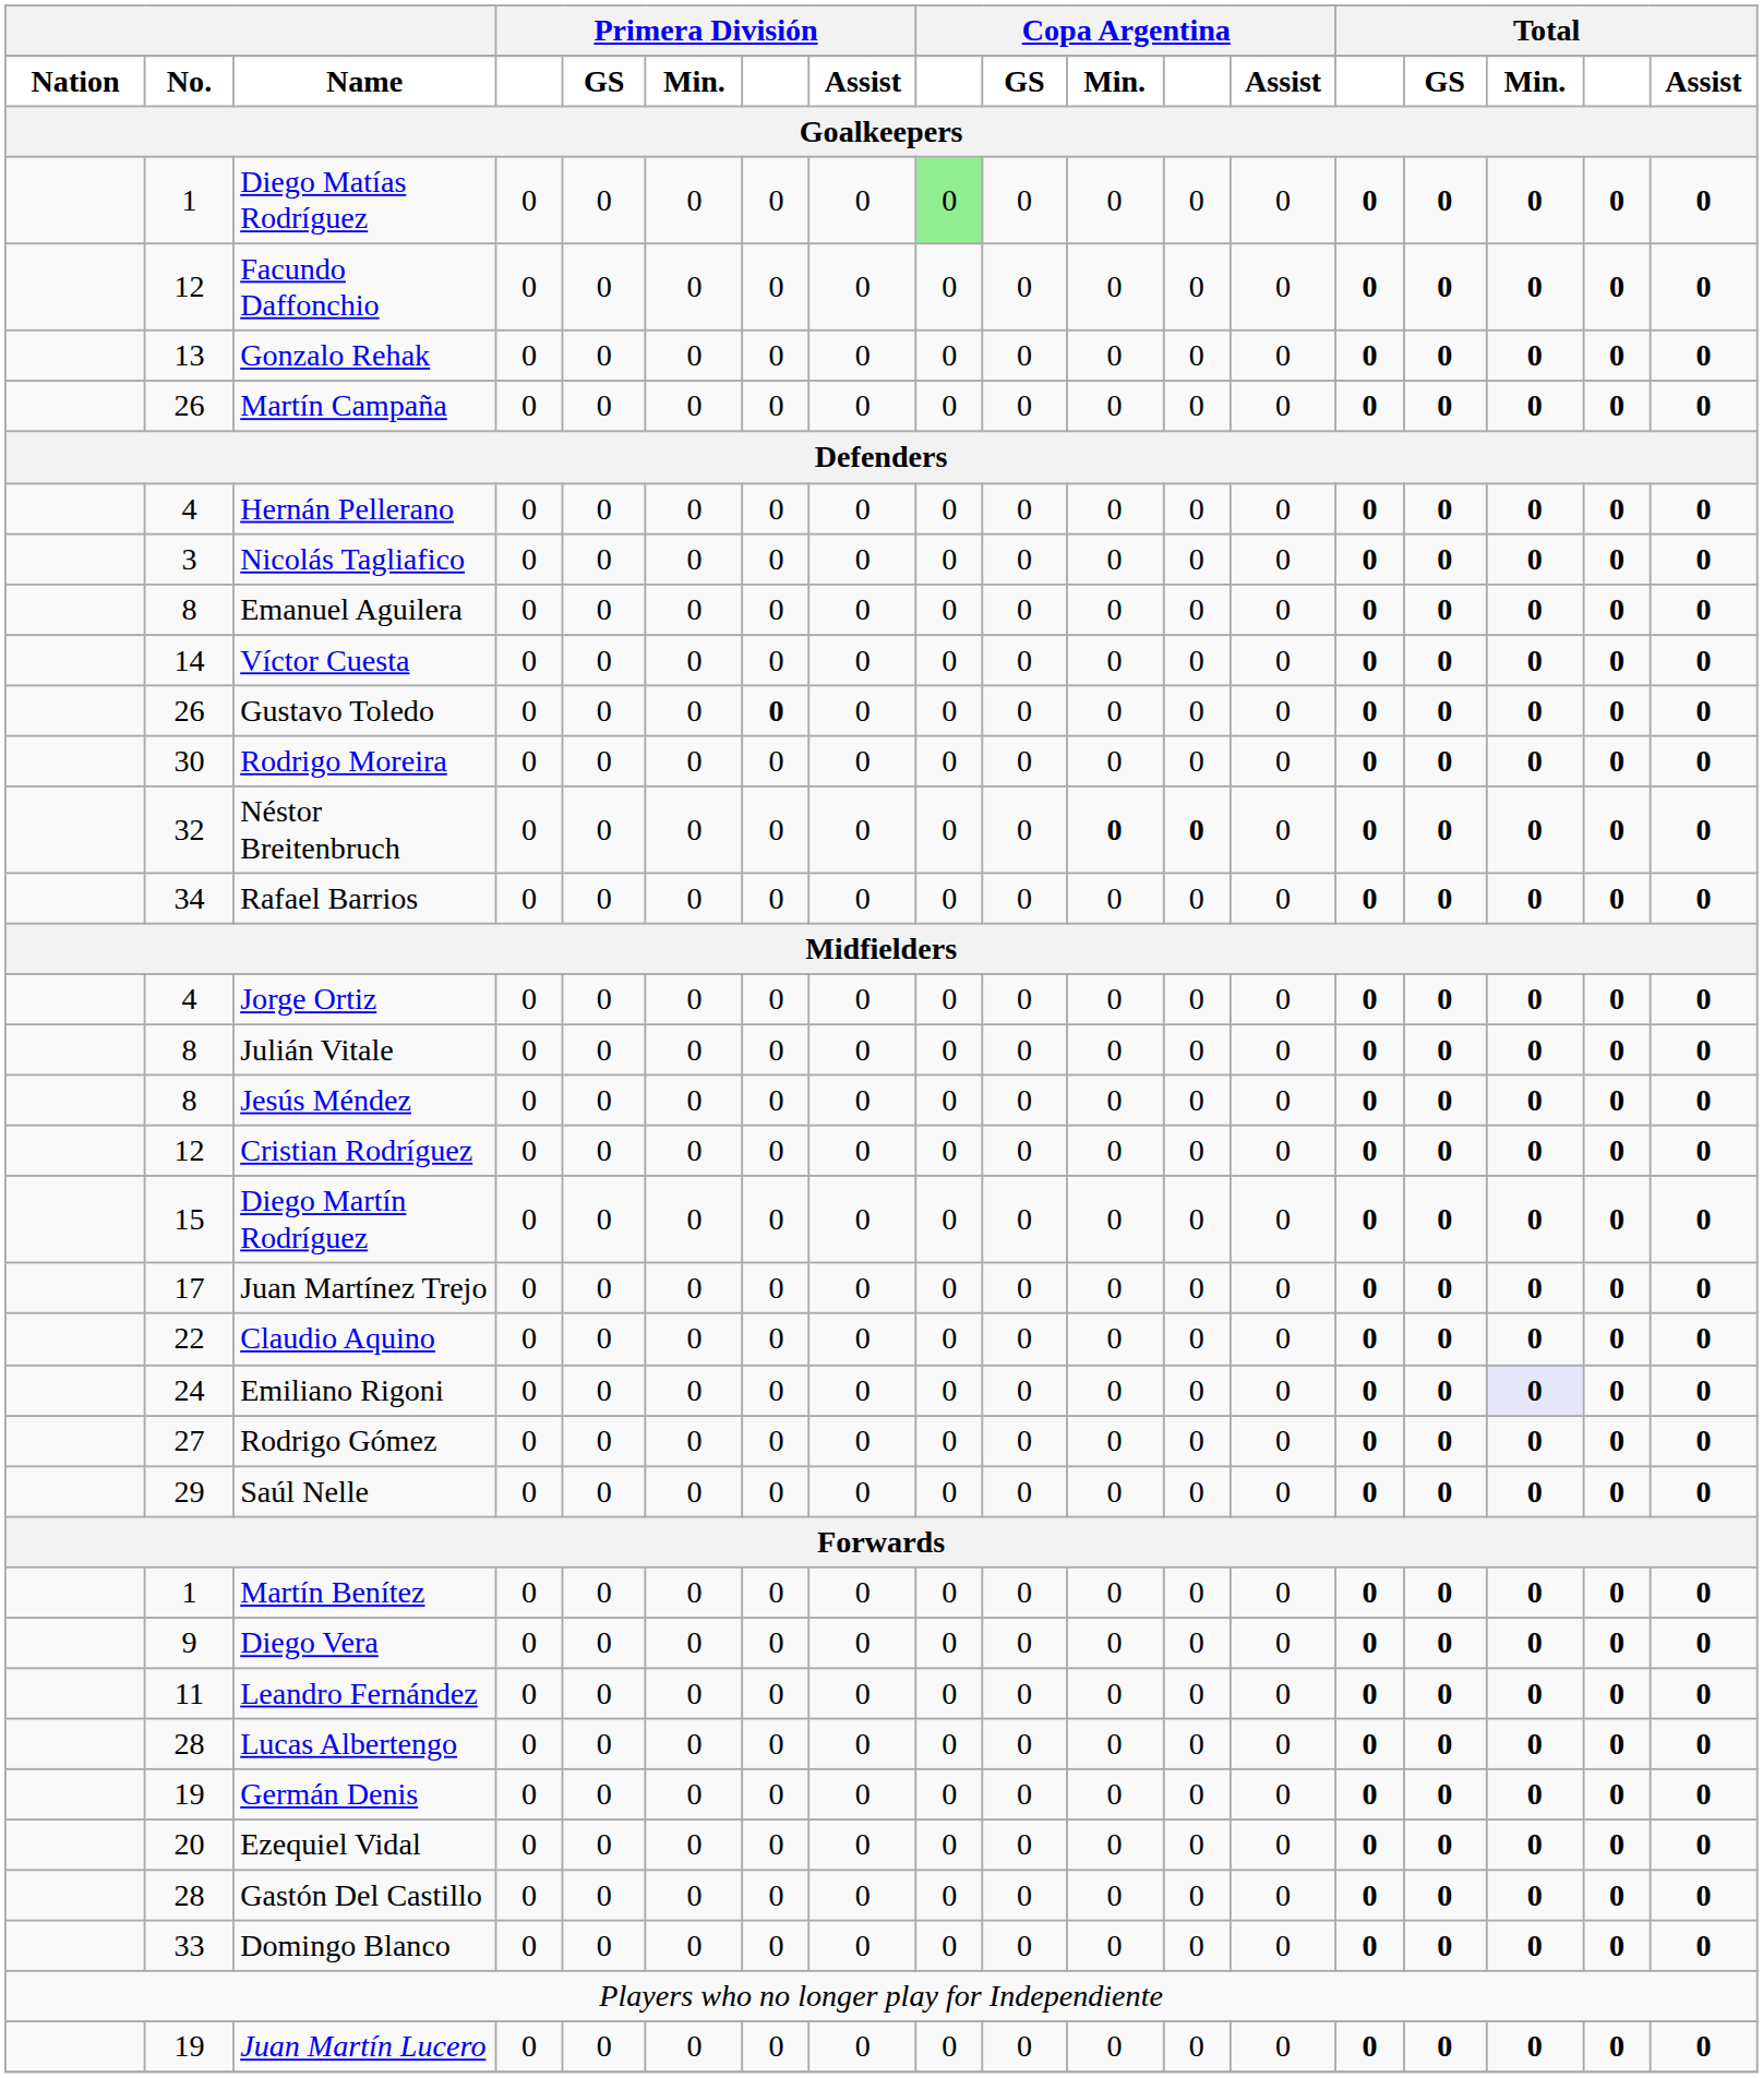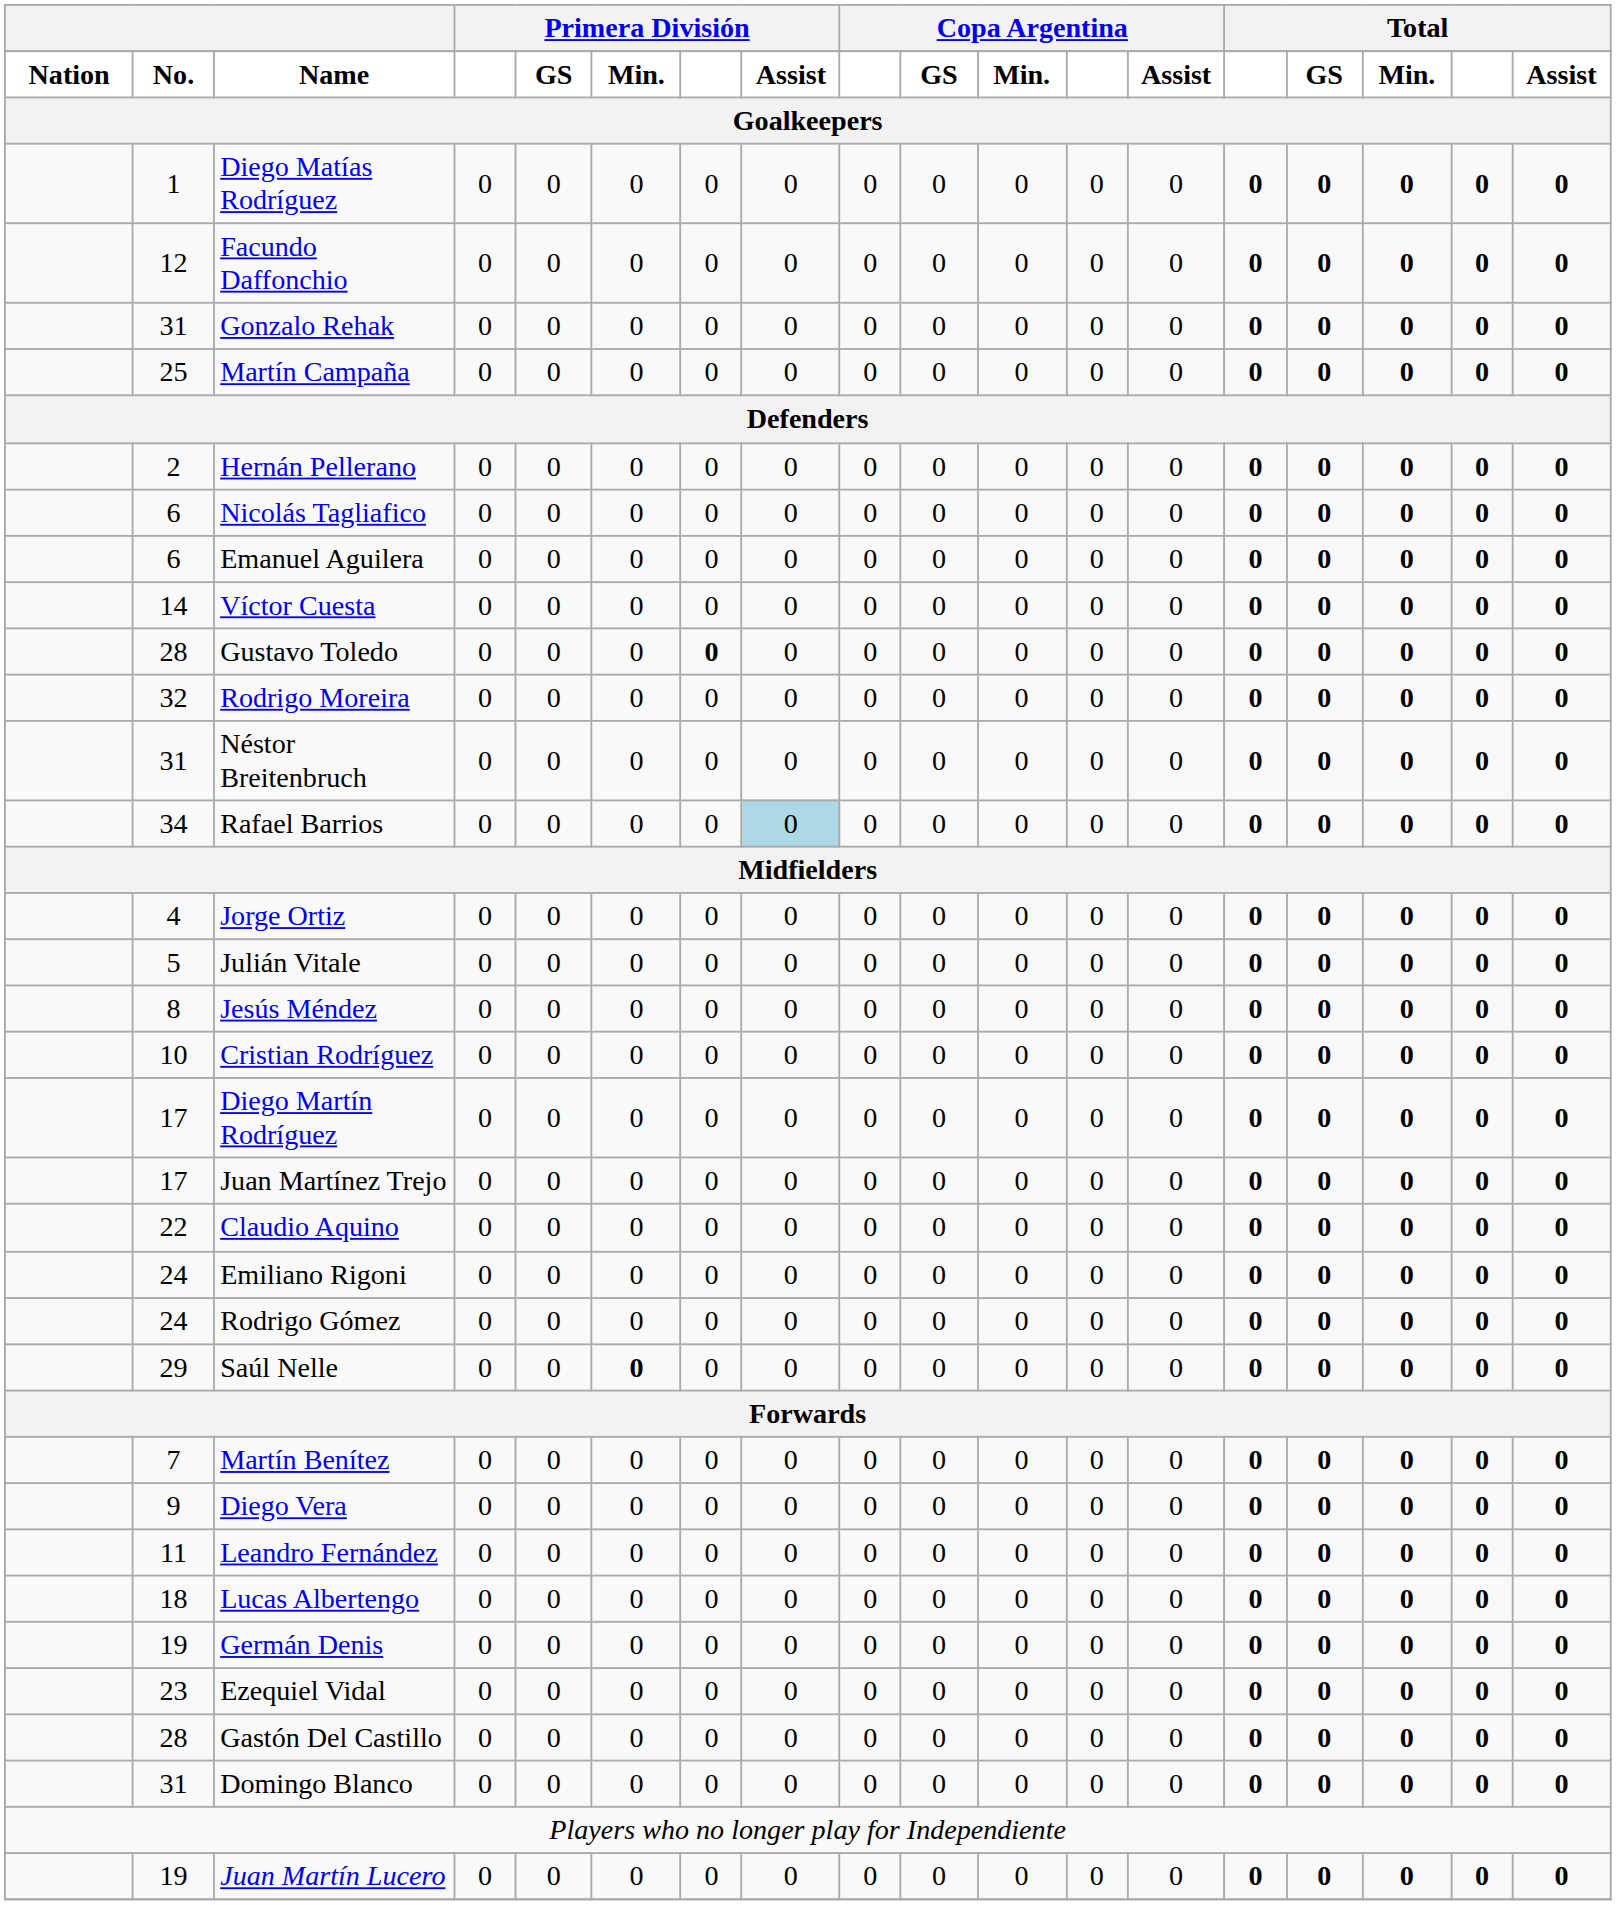Diego Matías Rodríguez | column 9: lightgreen background -> no background
Gonzalo Rehak | column 2: 13 -> 31
Martín Campaña | column 2: 26 -> 25
Hernán Pellerano | column 2: 4 -> 2
Nicolás Tagliafico | column 2: 3 -> 6
Emanuel Aguilera | column 2: 8 -> 6
Gustavo Toledo | column 2: 26 -> 28
Rodrigo Moreira | column 2: 30 -> 32
Néstor Breitenbruch | column 2: 32 -> 31
Néstor Breitenbruch | column 11: bold -> normal
Néstor Breitenbruch | column 12: bold -> normal
Rafael Barrios | column 8: no background -> lightblue background
Julián Vitale | column 2: 8 -> 5
Cristian Rodríguez | column 2: 12 -> 10
Diego Martín Rodríguez | column 2: 15 -> 17
Emiliano Rigoni | column 16: lavender background -> no background
Rodrigo Gómez | column 2: 27 -> 24
Saúl Nelle | column 6: normal -> bold
Martín Benítez | column 2: 1 -> 7
Lucas Albertengo | column 2: 28 -> 18
Ezequiel Vidal | column 2: 20 -> 23
Domingo Blanco | column 2: 33 -> 31
